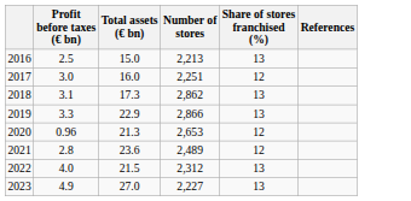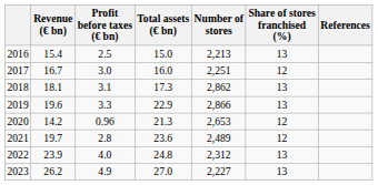+ column: Revenue (€ bn) | 15.4 | 16.7 | 18.1 | 19.6 | 14.2 | 19.7 | 23.9 | 26.2
2022 | Total assets (€ bn): 21.5 -> 24.8
